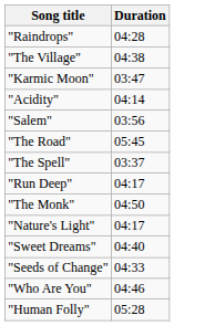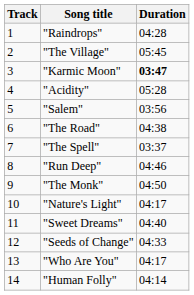+ column: Track | 1 | 2 | 3 | 4 | 5 | 6 | 7 | 8 | 9 | 10 | 11 | 12 | 13 | 14
"The Village" | Duration: 04:38 -> 05:45
"Karmic Moon" | Duration: normal -> bold
"Acidity" | Duration: 04:14 -> 05:28
"The Road" | Duration: 05:45 -> 04:38
"Run Deep" | Duration: 04:17 -> 04:46
"Who Are You" | Duration: 04:46 -> 04:17
"Human Folly" | Duration: 05:28 -> 04:14
